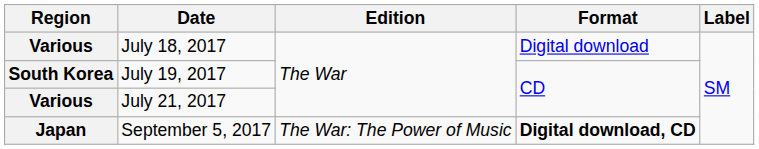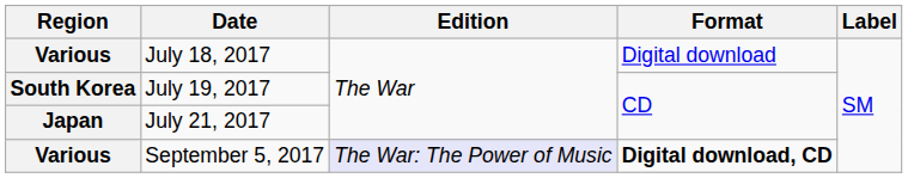July 21, 2017 | Region: Various -> Japan
September 5, 2017 | Region: Japan -> Various
September 5, 2017 | Edition: no background -> lavender background
